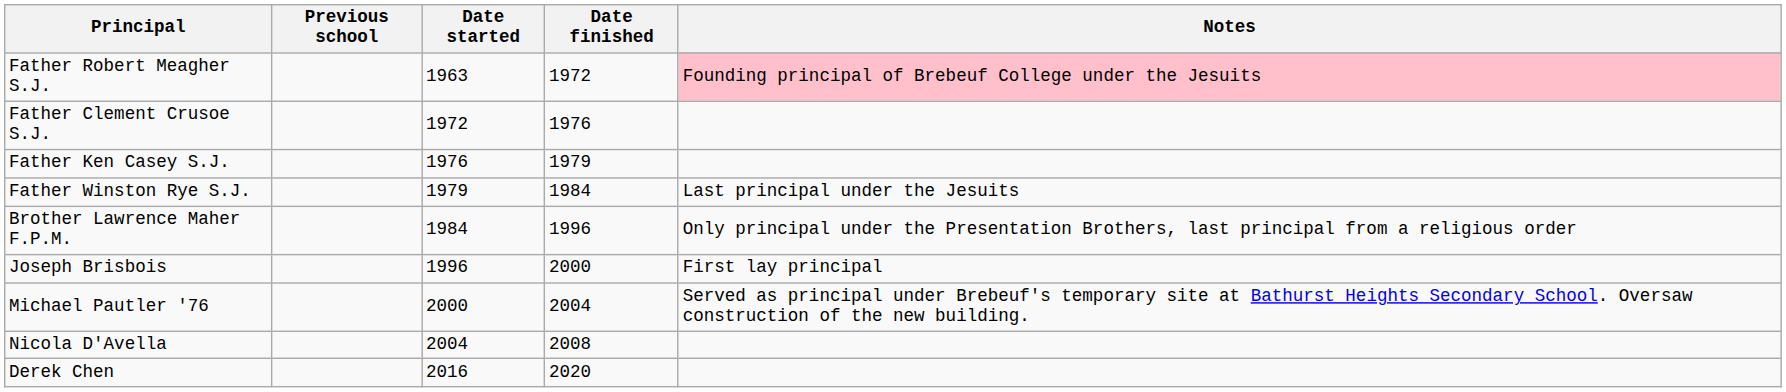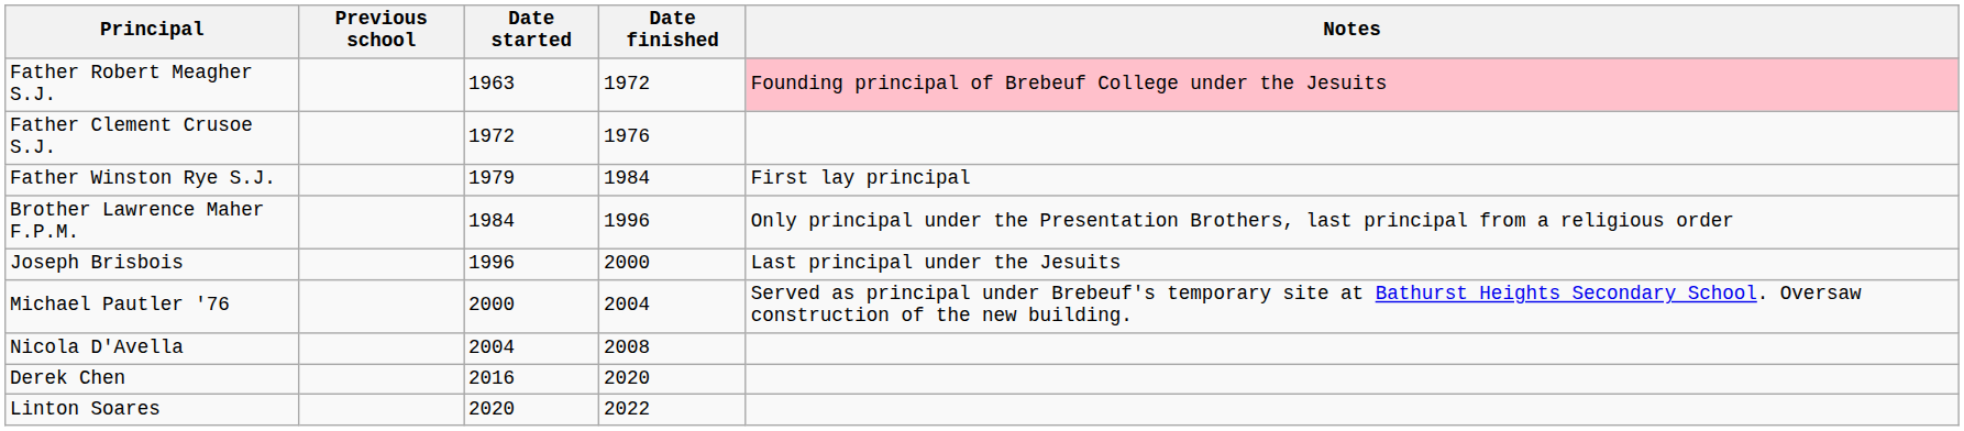- row: Father Ken Casey S.J. | 1976 | 1979
Father Winston Rye S.J. | Notes: Last principal under the Jesuits -> First lay principal
Joseph Brisbois | Notes: First lay principal -> Last principal under the Jesuits
+ row: Linton Soares | 2020 | 2022
